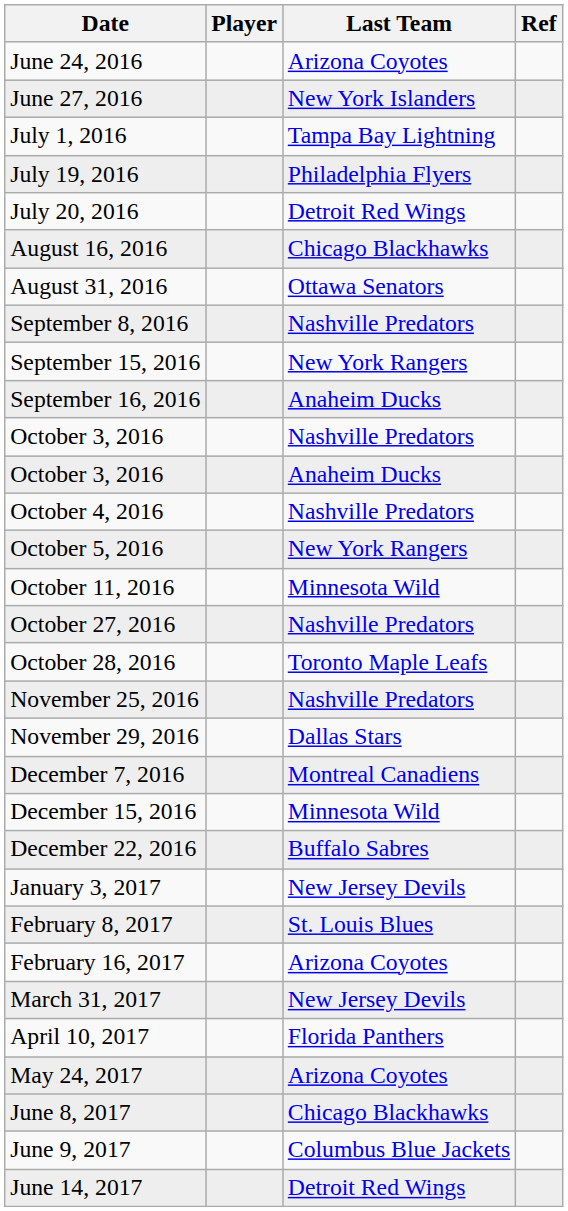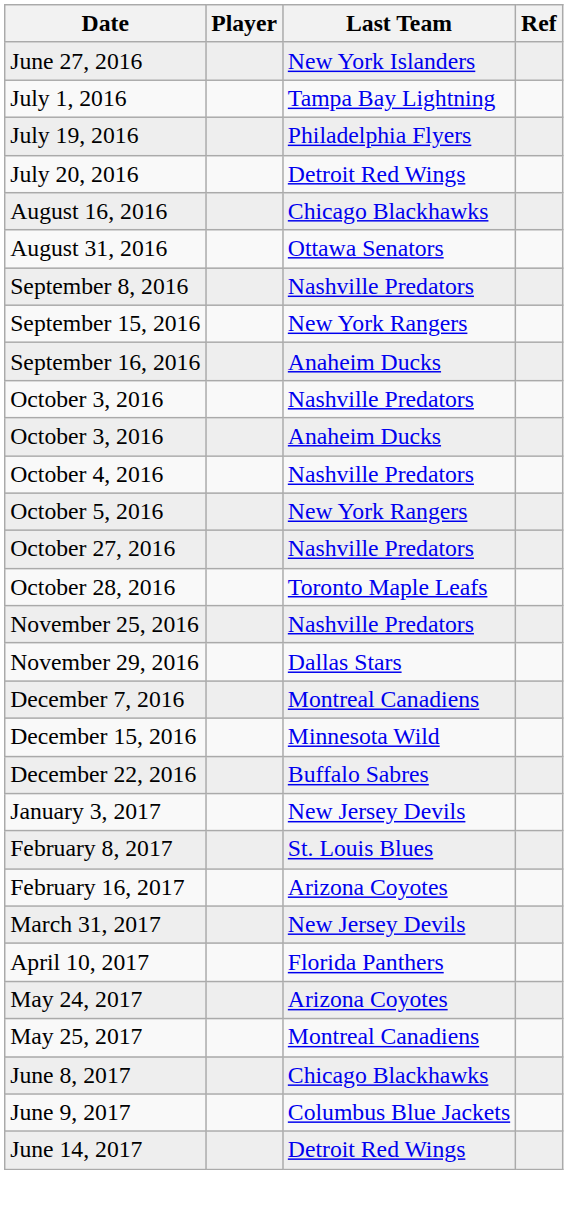- row: June 24, 2016 | Arizona Coyotes
- row: October 11, 2016 | Minnesota Wild
+ row: May 25, 2017 | Montreal Canadiens
